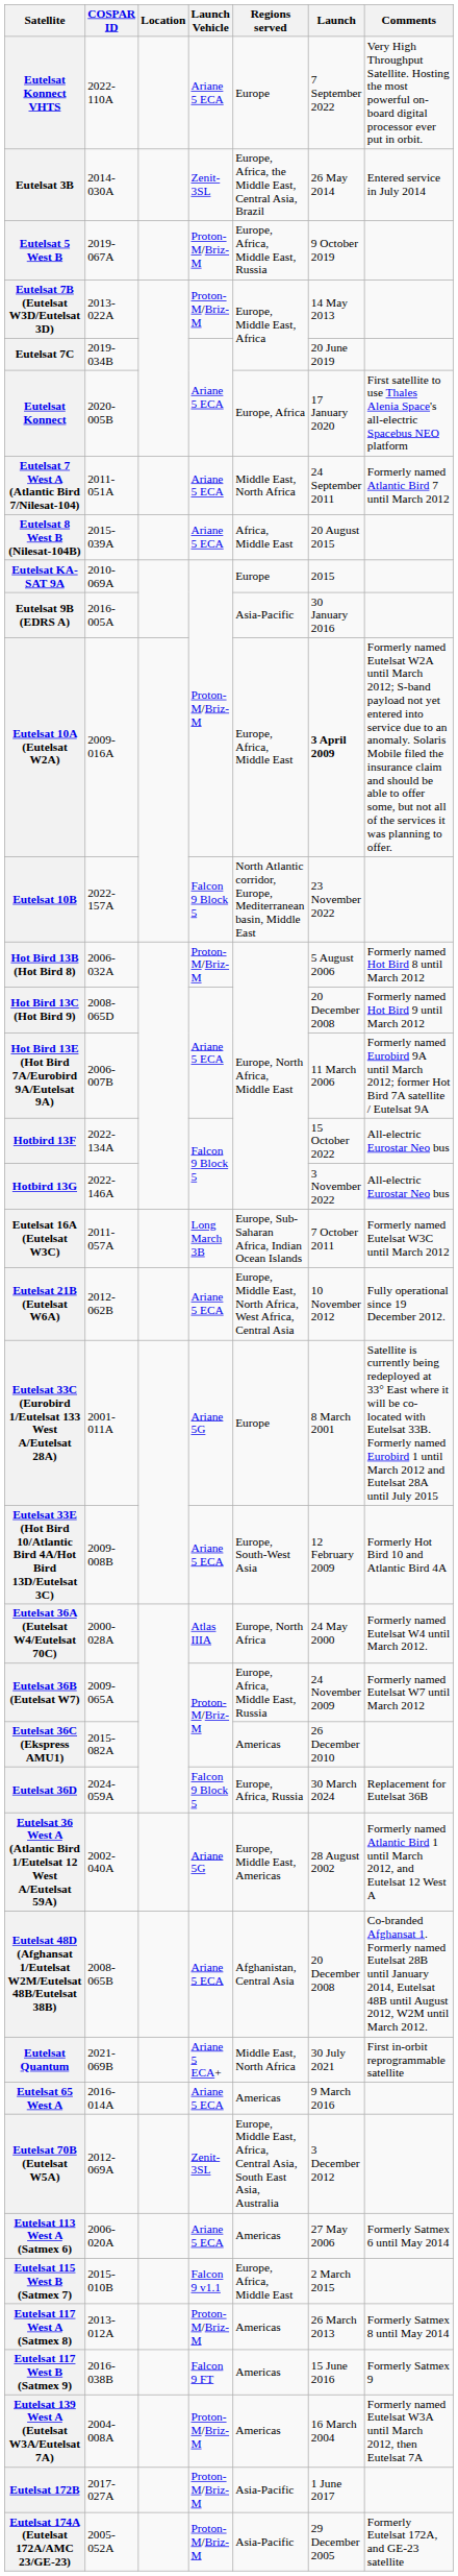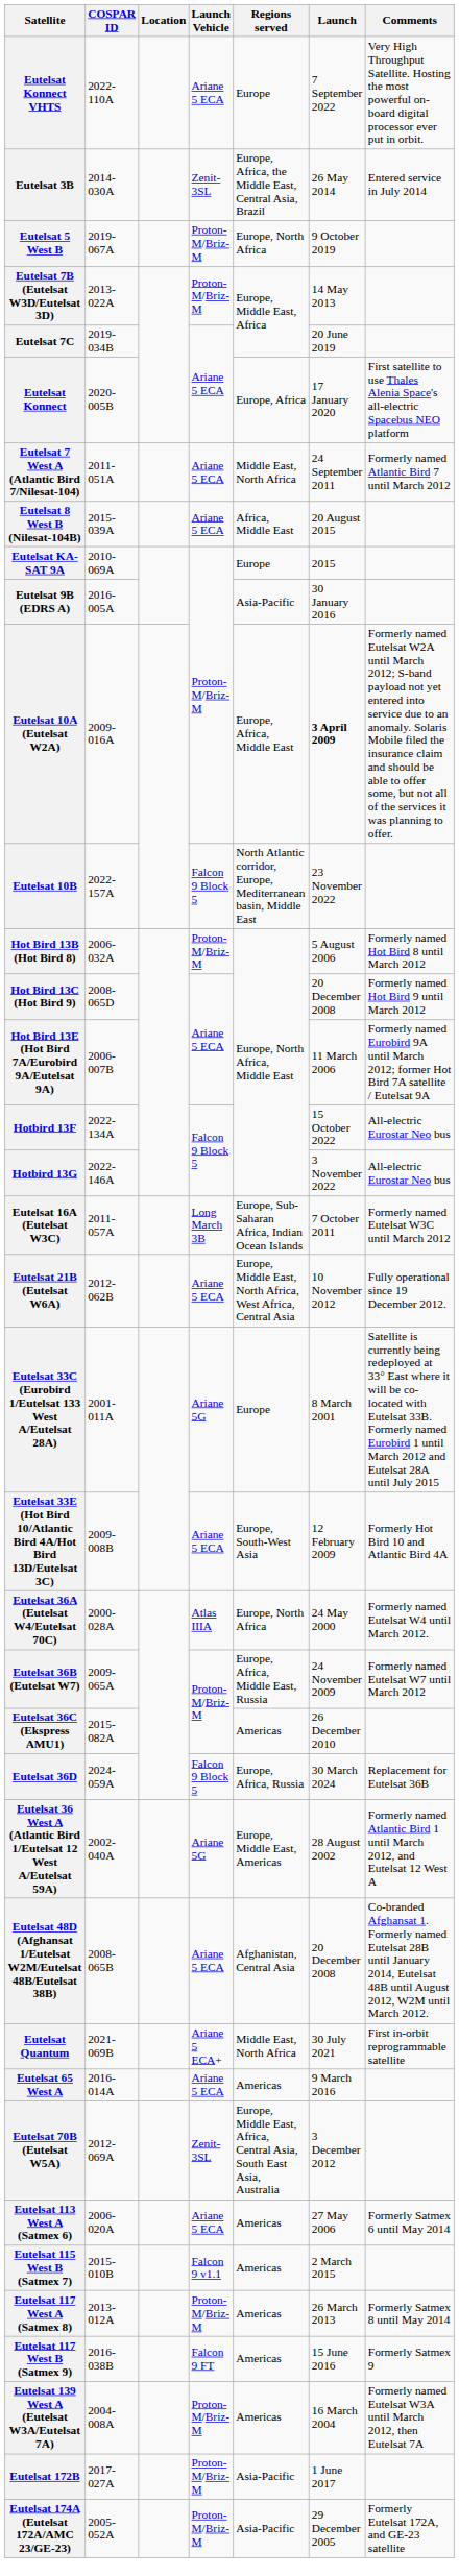Eutelsat 5 West B | Regions served: Europe, Africa, Middle East, Russia -> Europe, North Africa
Eutelsat 115 West B (Satmex 7) | Regions served: Europe, Africa, Middle East -> Americas
